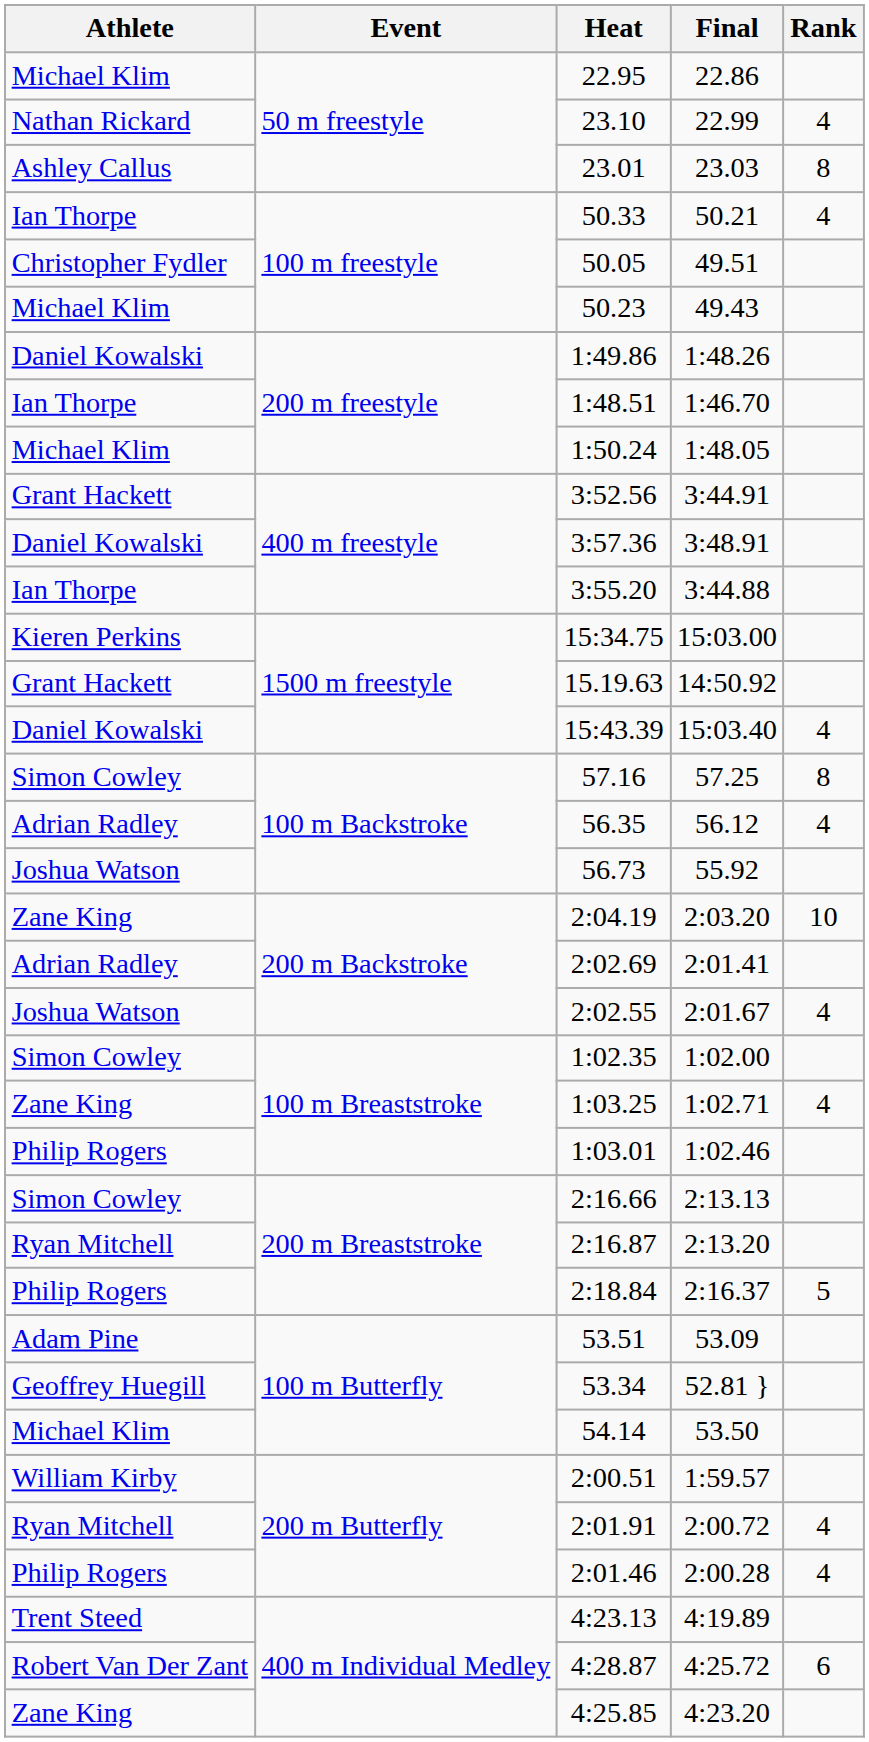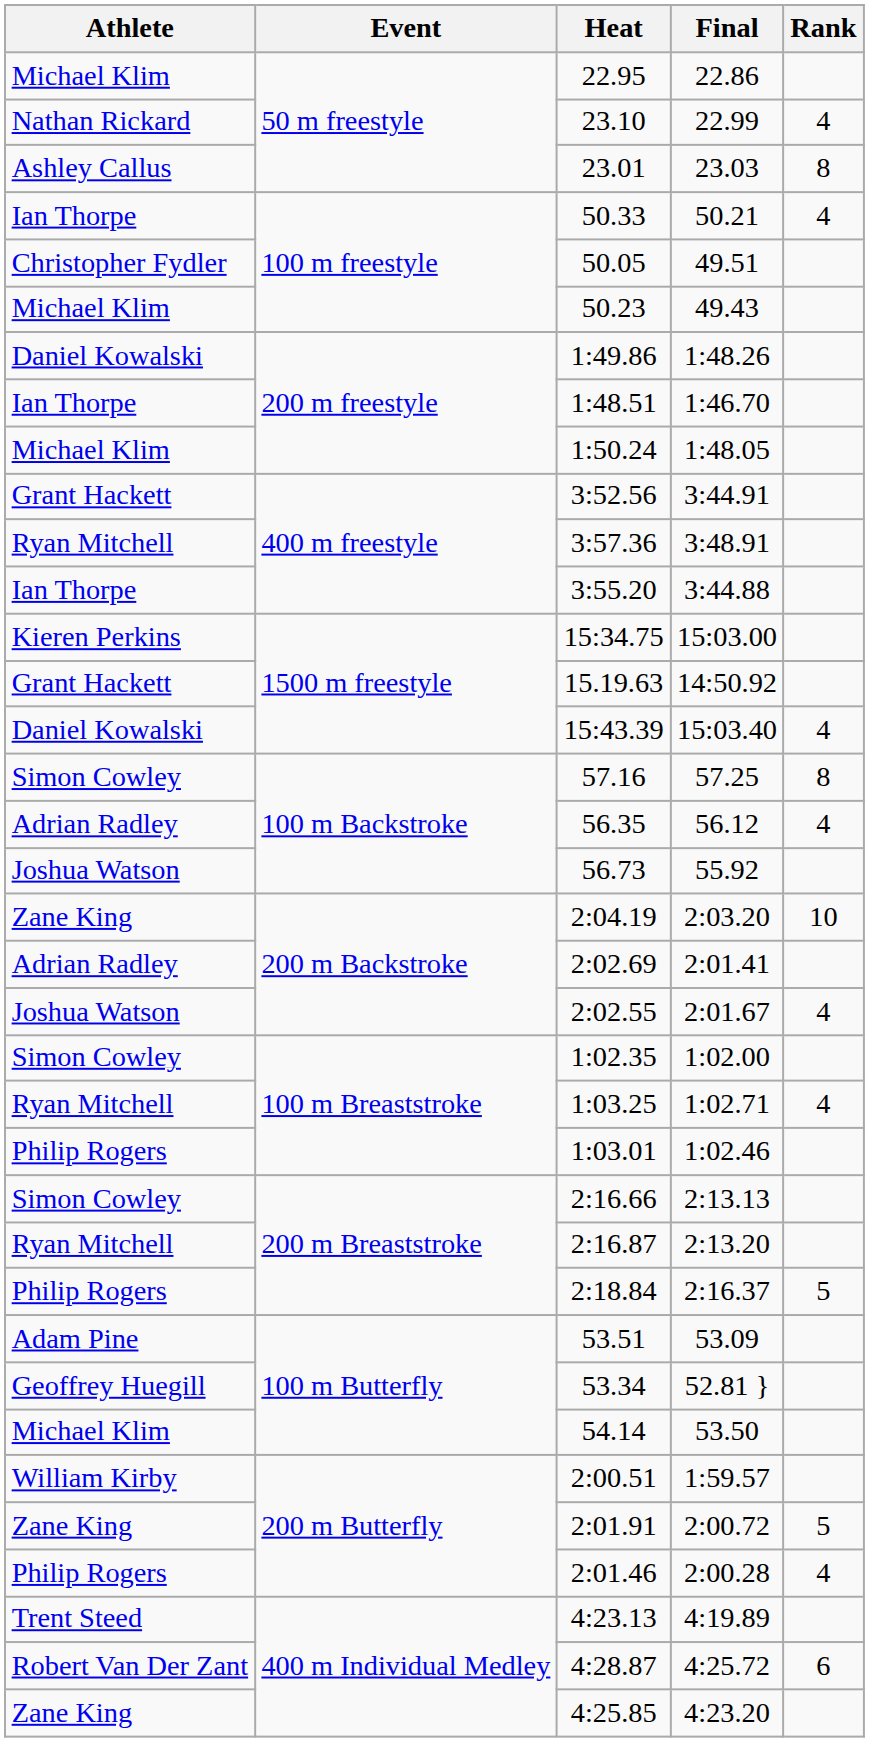3:57.36 | Athlete: Daniel Kowalski -> Ryan Mitchell
1:03.25 | Athlete: Zane King -> Ryan Mitchell
2:01.91 | Athlete: Ryan Mitchell -> Zane King
2:01.91 | Rank: 4 -> 5
